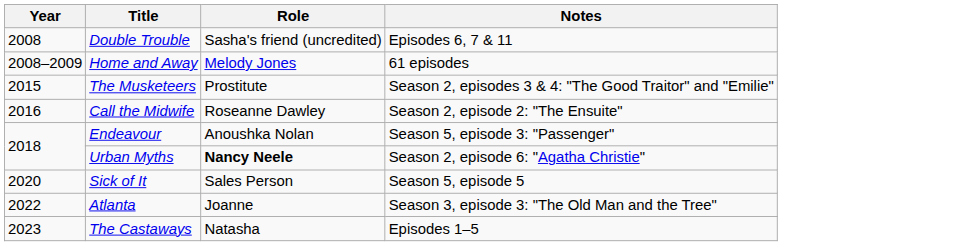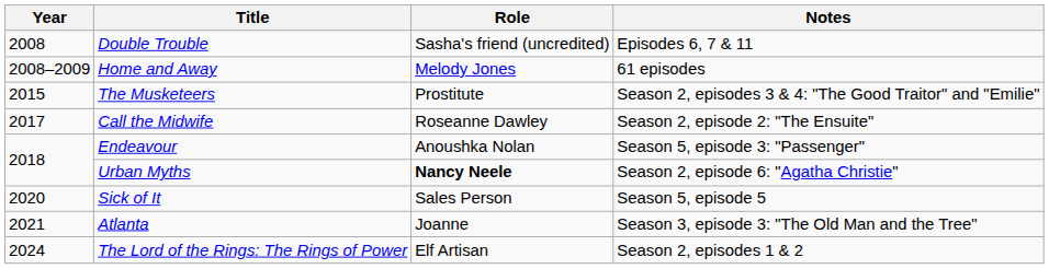Call the Midwife | Year: 2016 -> 2017
Atlanta | Year: 2022 -> 2021
- row: 2023 | The Castaways | Natasha | Episodes 1–5
+ row: 2024 | The Lord of the Rings: The Rings of Power | Elf Artisan | Season 2, episodes 1 & 2
